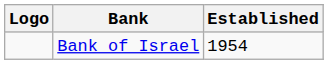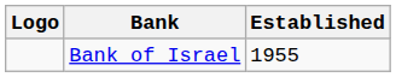Bank of Israel | Established: 1954 -> 1955
